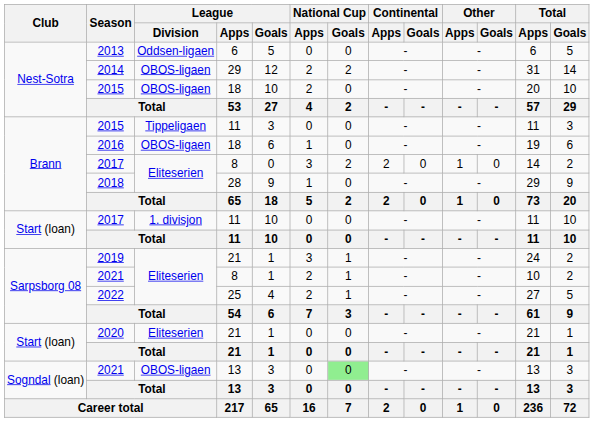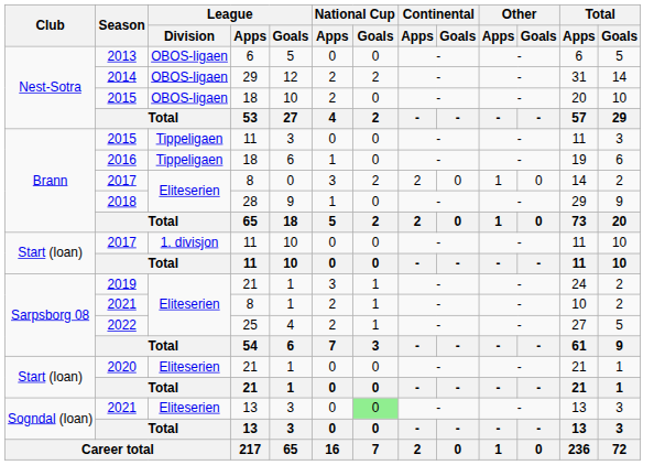2013 | League / Division: Oddsen-ligaen -> OBOS-ligaen
2016 | League / Division: OBOS-ligaen -> Tippeligaen
2021 / 13 | League / Division: OBOS-ligaen -> Eliteserien
